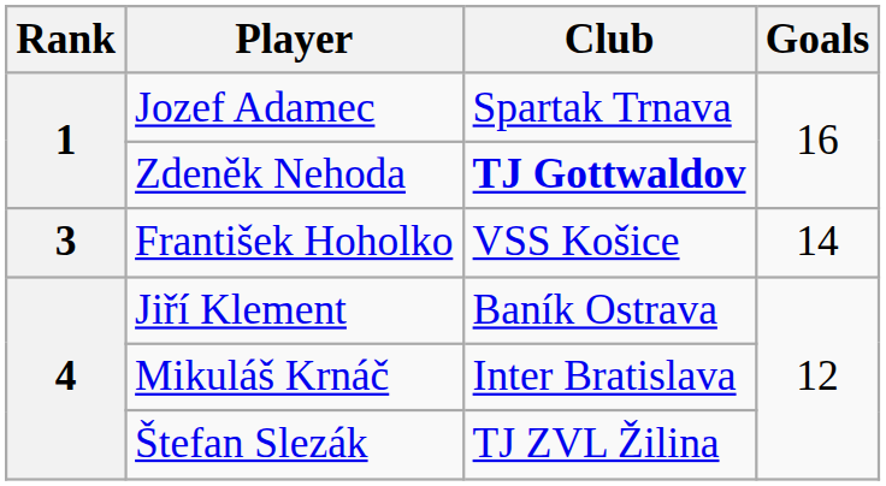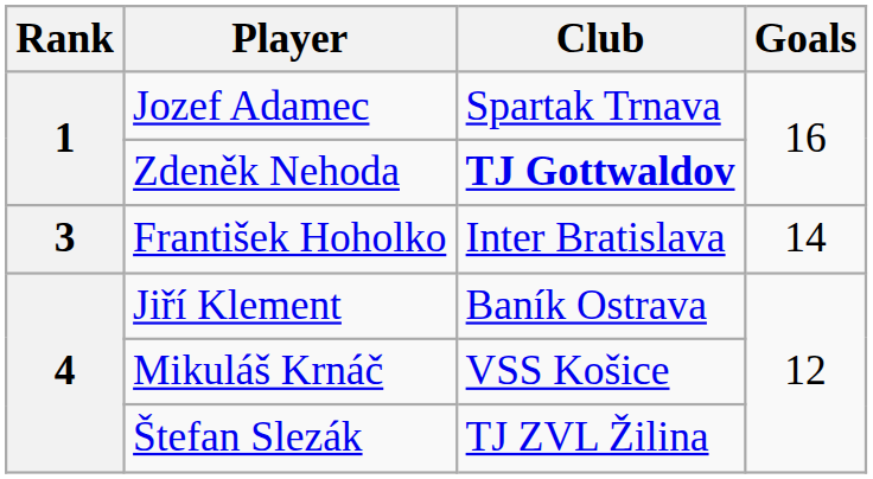František Hoholko | Club: VSS Košice -> Inter Bratislava
Mikuláš Krnáč | Club: Inter Bratislava -> VSS Košice
